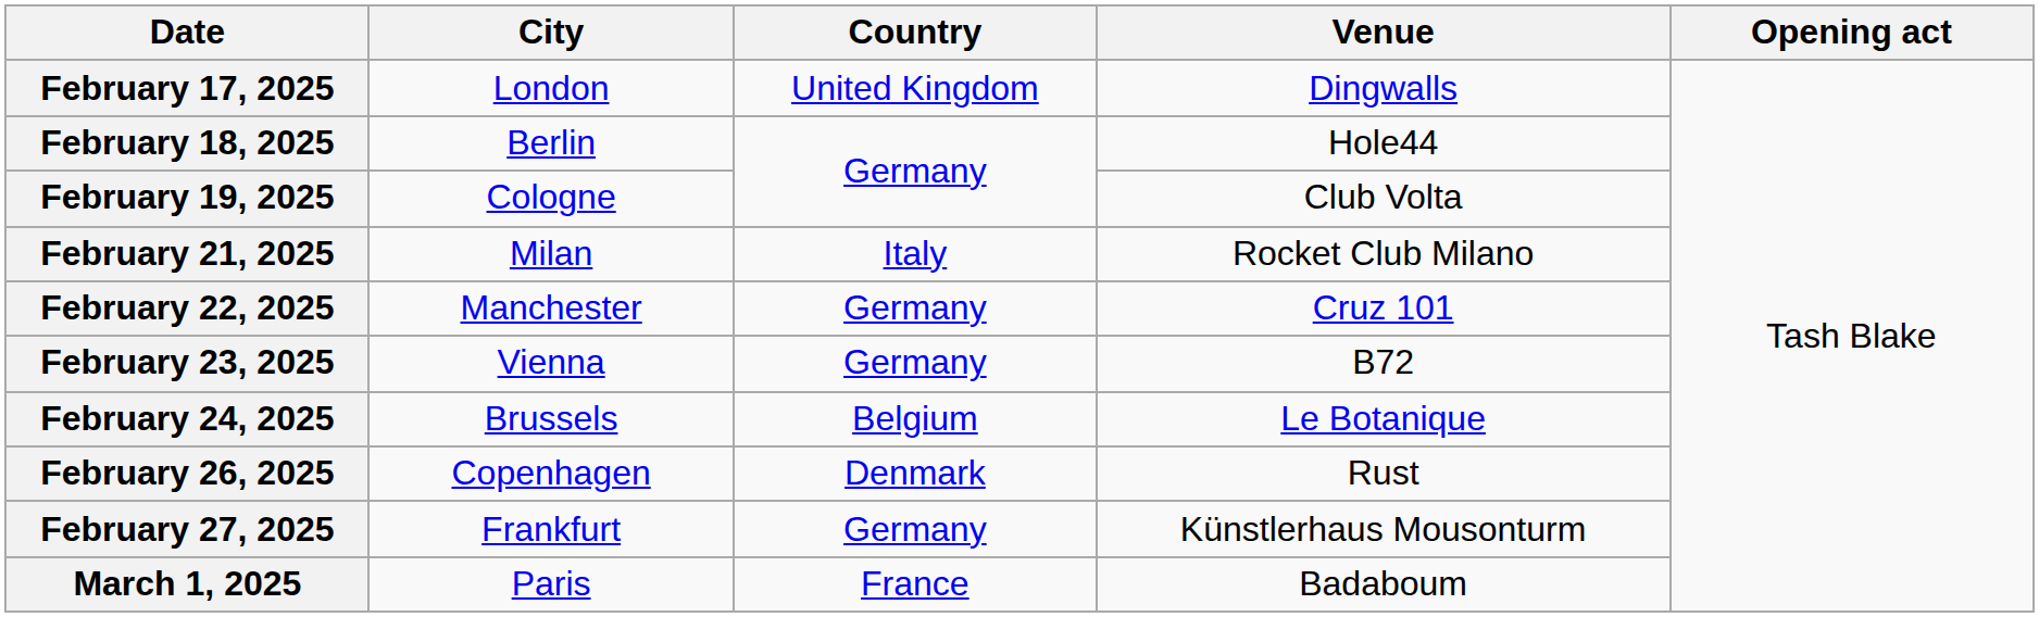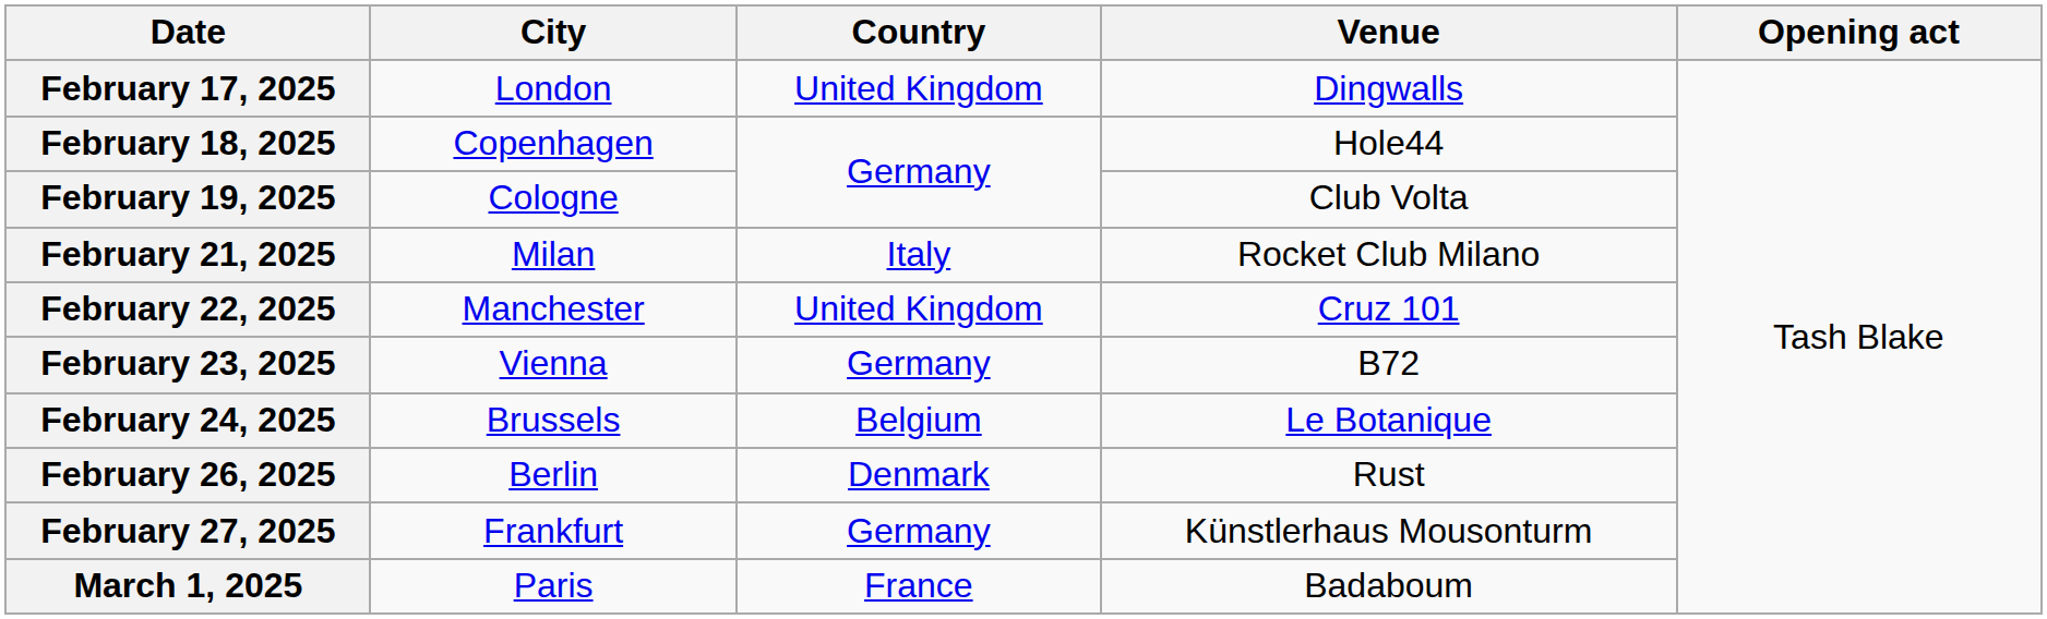February 18, 2025 | City: Berlin -> Copenhagen
February 22, 2025 | Country: Germany -> United Kingdom
February 26, 2025 | City: Copenhagen -> Berlin
